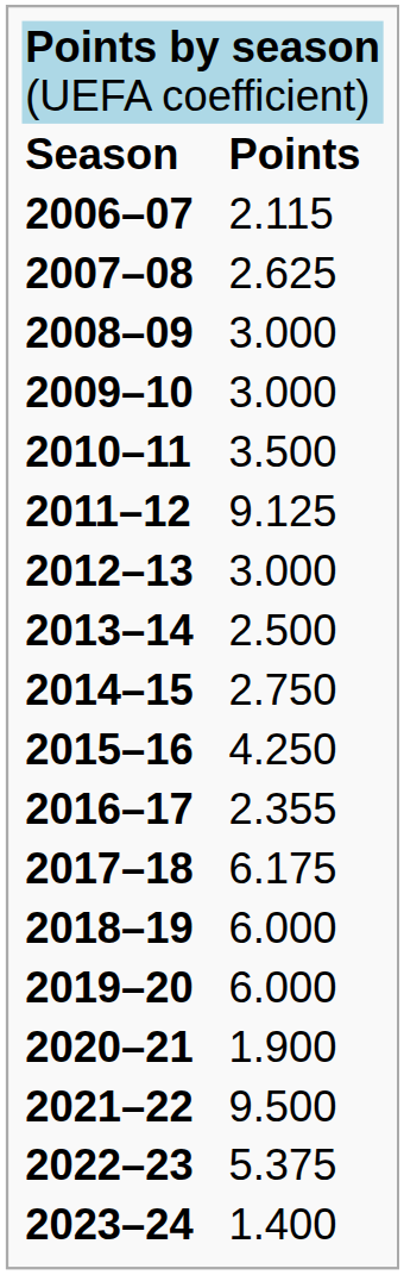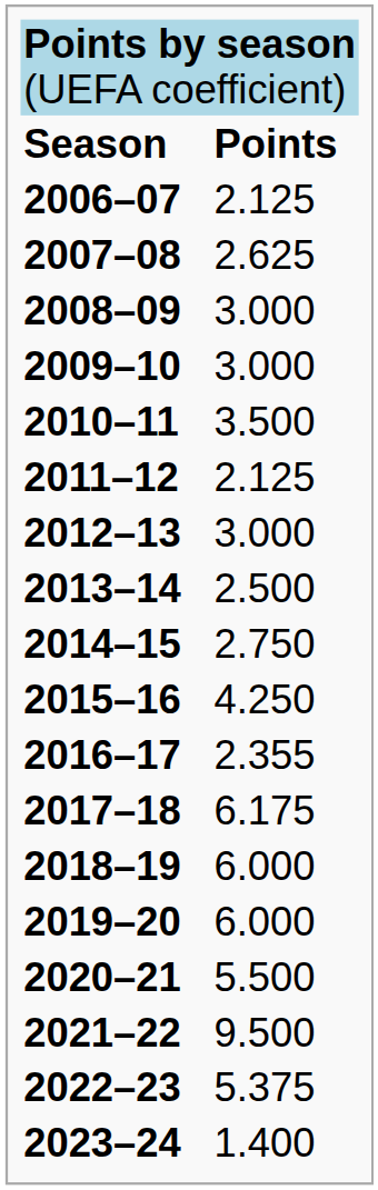2006–07 | column 2: 2.115 -> 2.125
2011–12 | column 2: 9.125 -> 2.125
2020–21 | column 2: 1.900 -> 5.500
